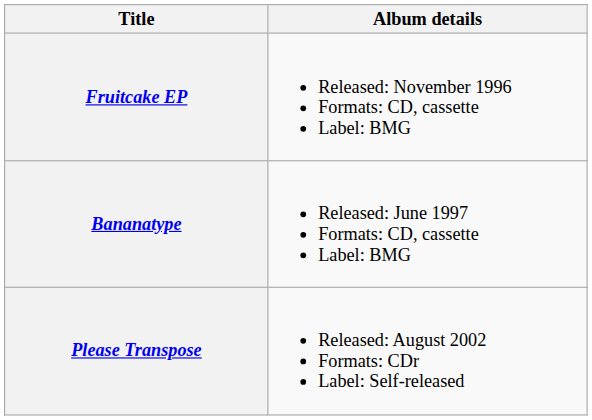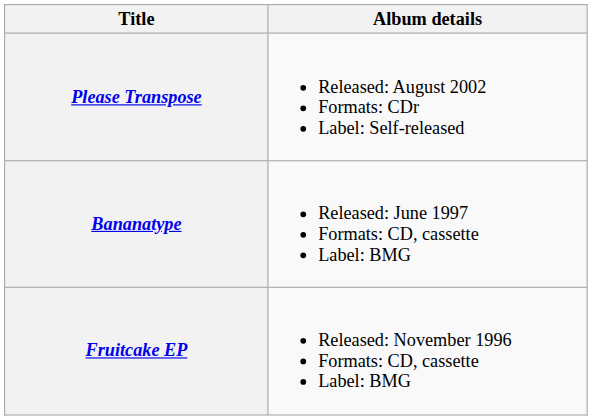rows swapped: Fruitcake EP <-> Please Transpose
